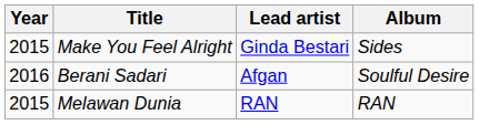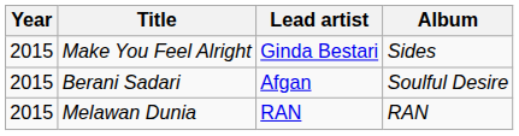Berani Sadari | Year: 2016 -> 2015
